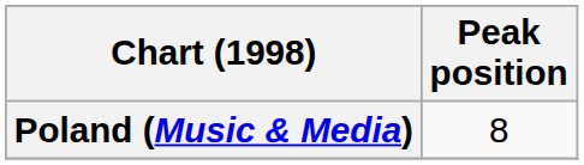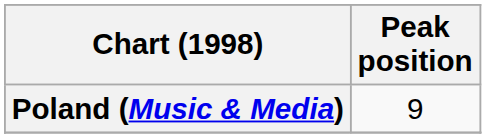Poland (Music & Media) | Peak position: 8 -> 9
